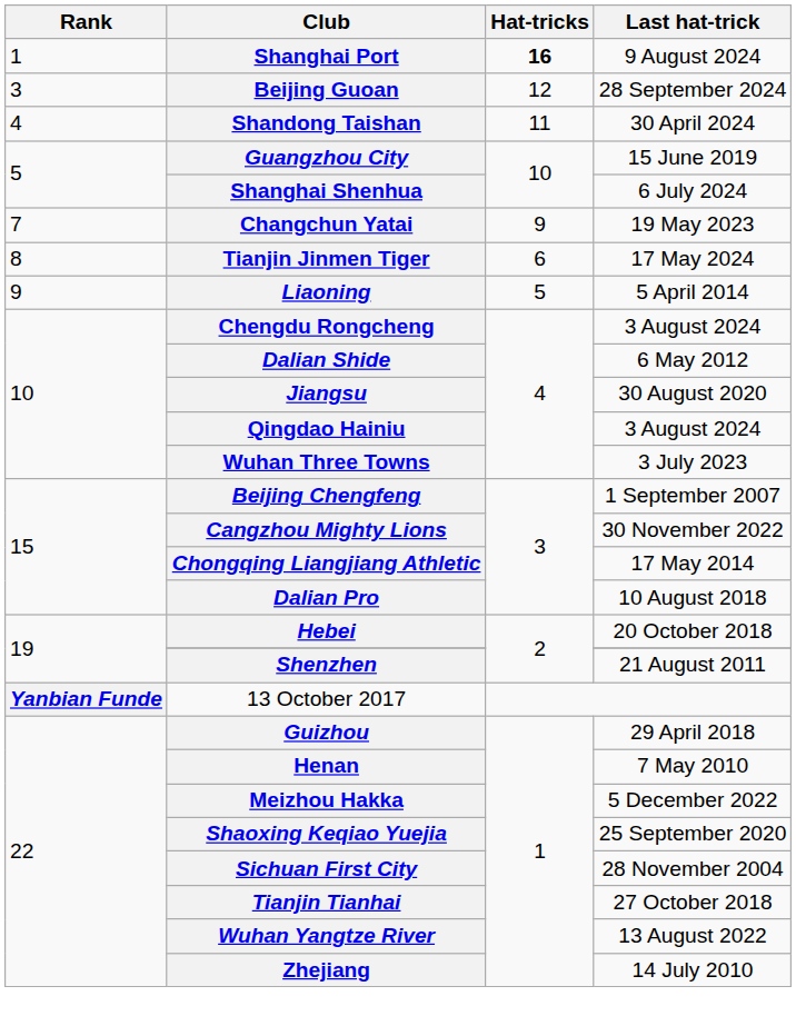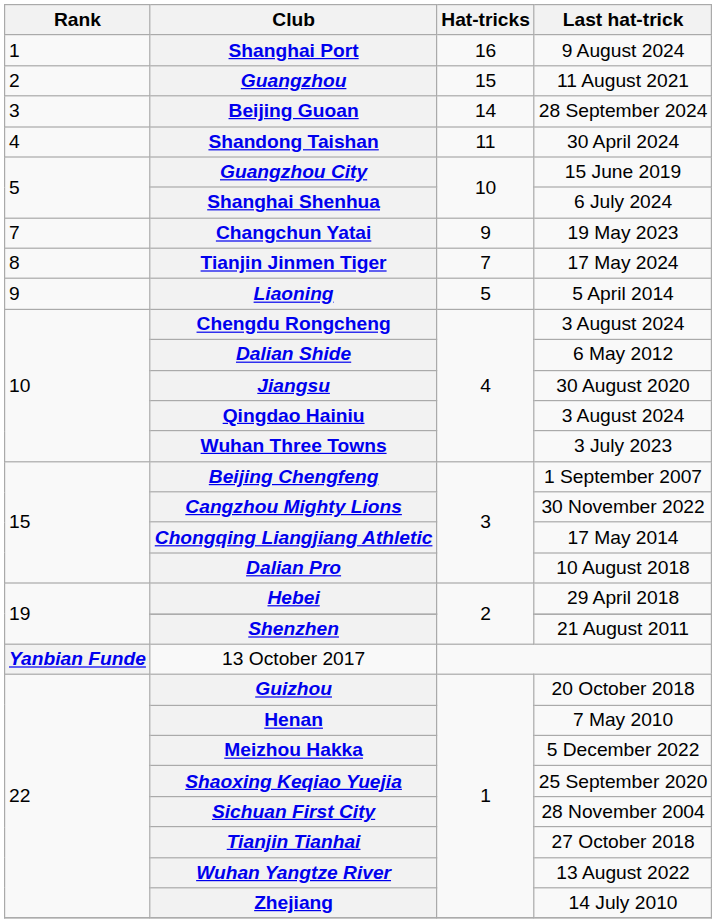Shanghai Port | Hat-tricks: bold -> normal
+ row: 2 | Guangzhou | 15 | 11 August 2021
Beijing Guoan | Hat-tricks: 12 -> 14
Tianjin Jinmen Tiger | Hat-tricks: 6 -> 7
Hebei | Last hat-trick: 20 October 2018 -> 29 April 2018
Guizhou | Last hat-trick: 29 April 2018 -> 20 October 2018
